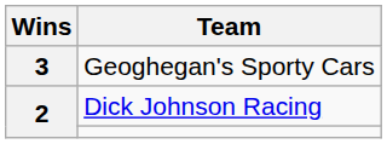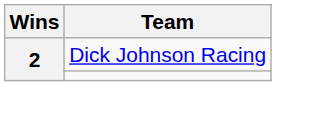- row: 3 | Geoghegan's Sporty Cars
